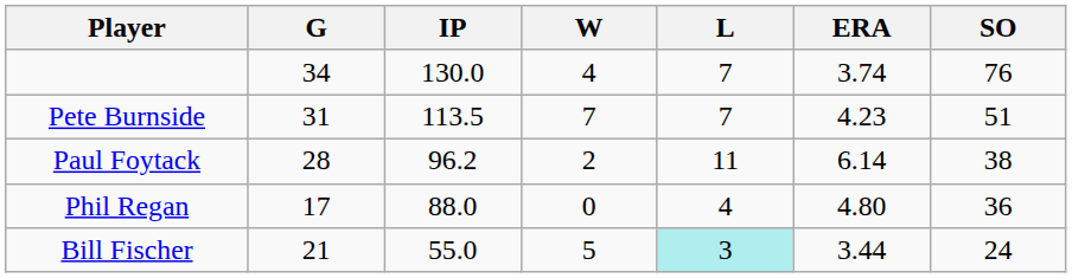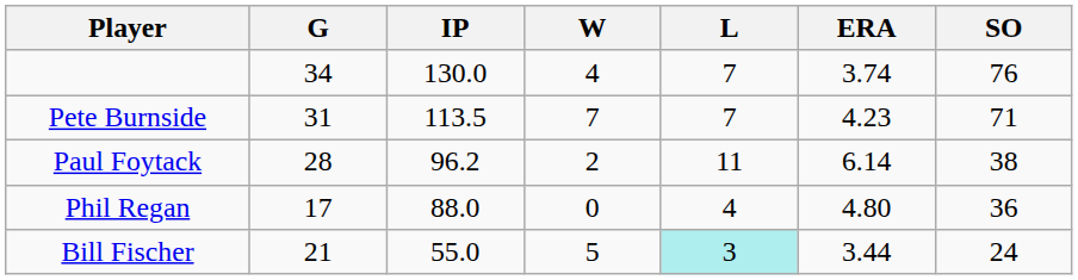Pete Burnside | SO: 51 -> 71
